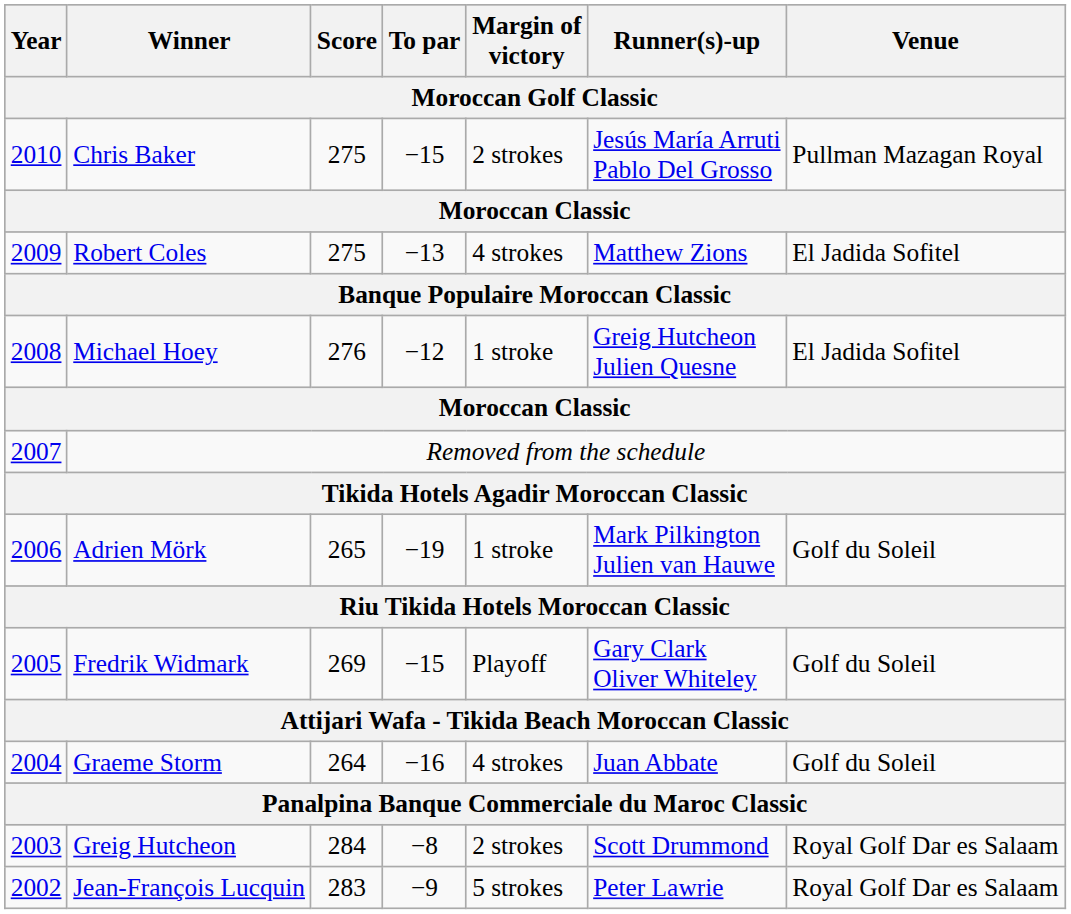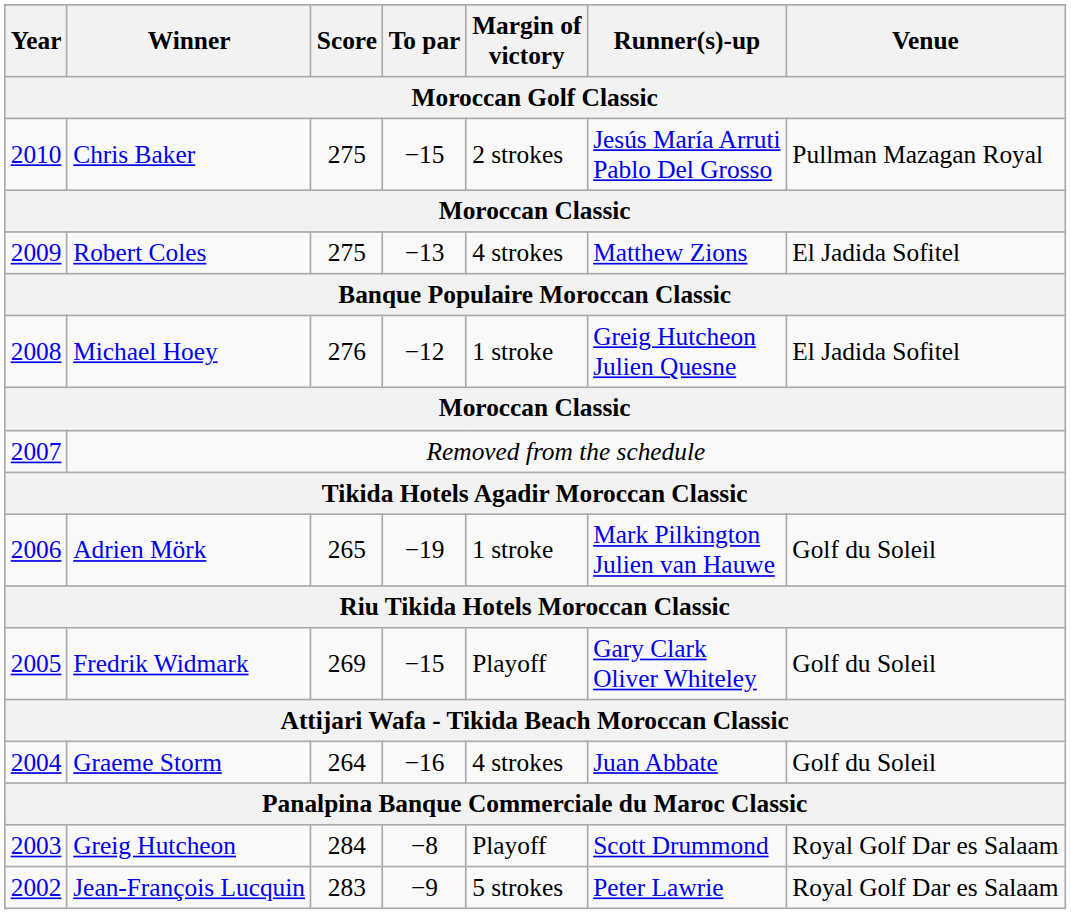Greig Hutcheon | Margin of victory: 2 strokes -> Playoff
